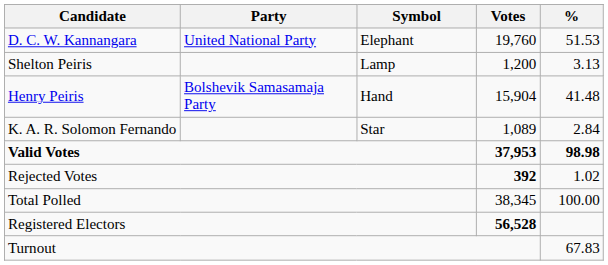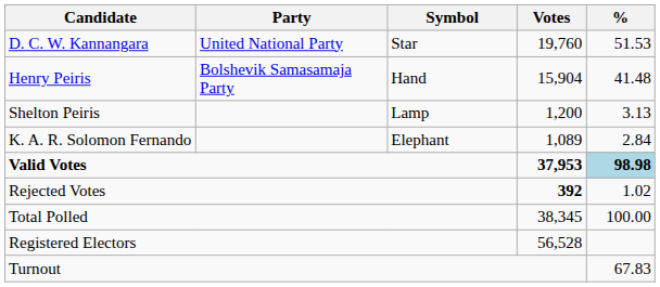D. C. W. Kannangara | Symbol: Elephant -> Star
rows swapped: Henry Peiris <-> Shelton Peiris
K. A. R. Solomon Fernando | Symbol: Star -> Elephant
Valid Votes | %: no background -> lightblue background
Registered Electors | Votes: bold -> normal
